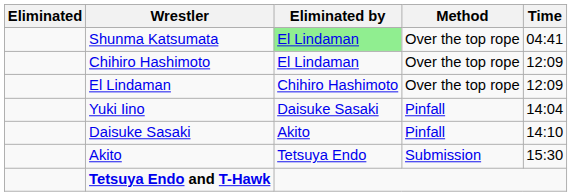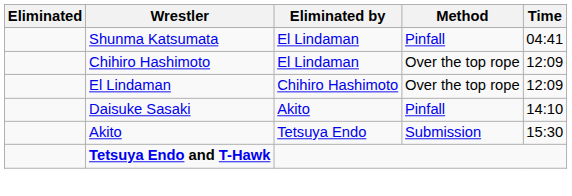Shunma Katsumata | Eliminated by: lightgreen background -> no background
Shunma Katsumata | Method: Over the top rope -> Pinfall
- row: Yuki Iino | Daisuke Sasaki | Pinfall | 14:04
